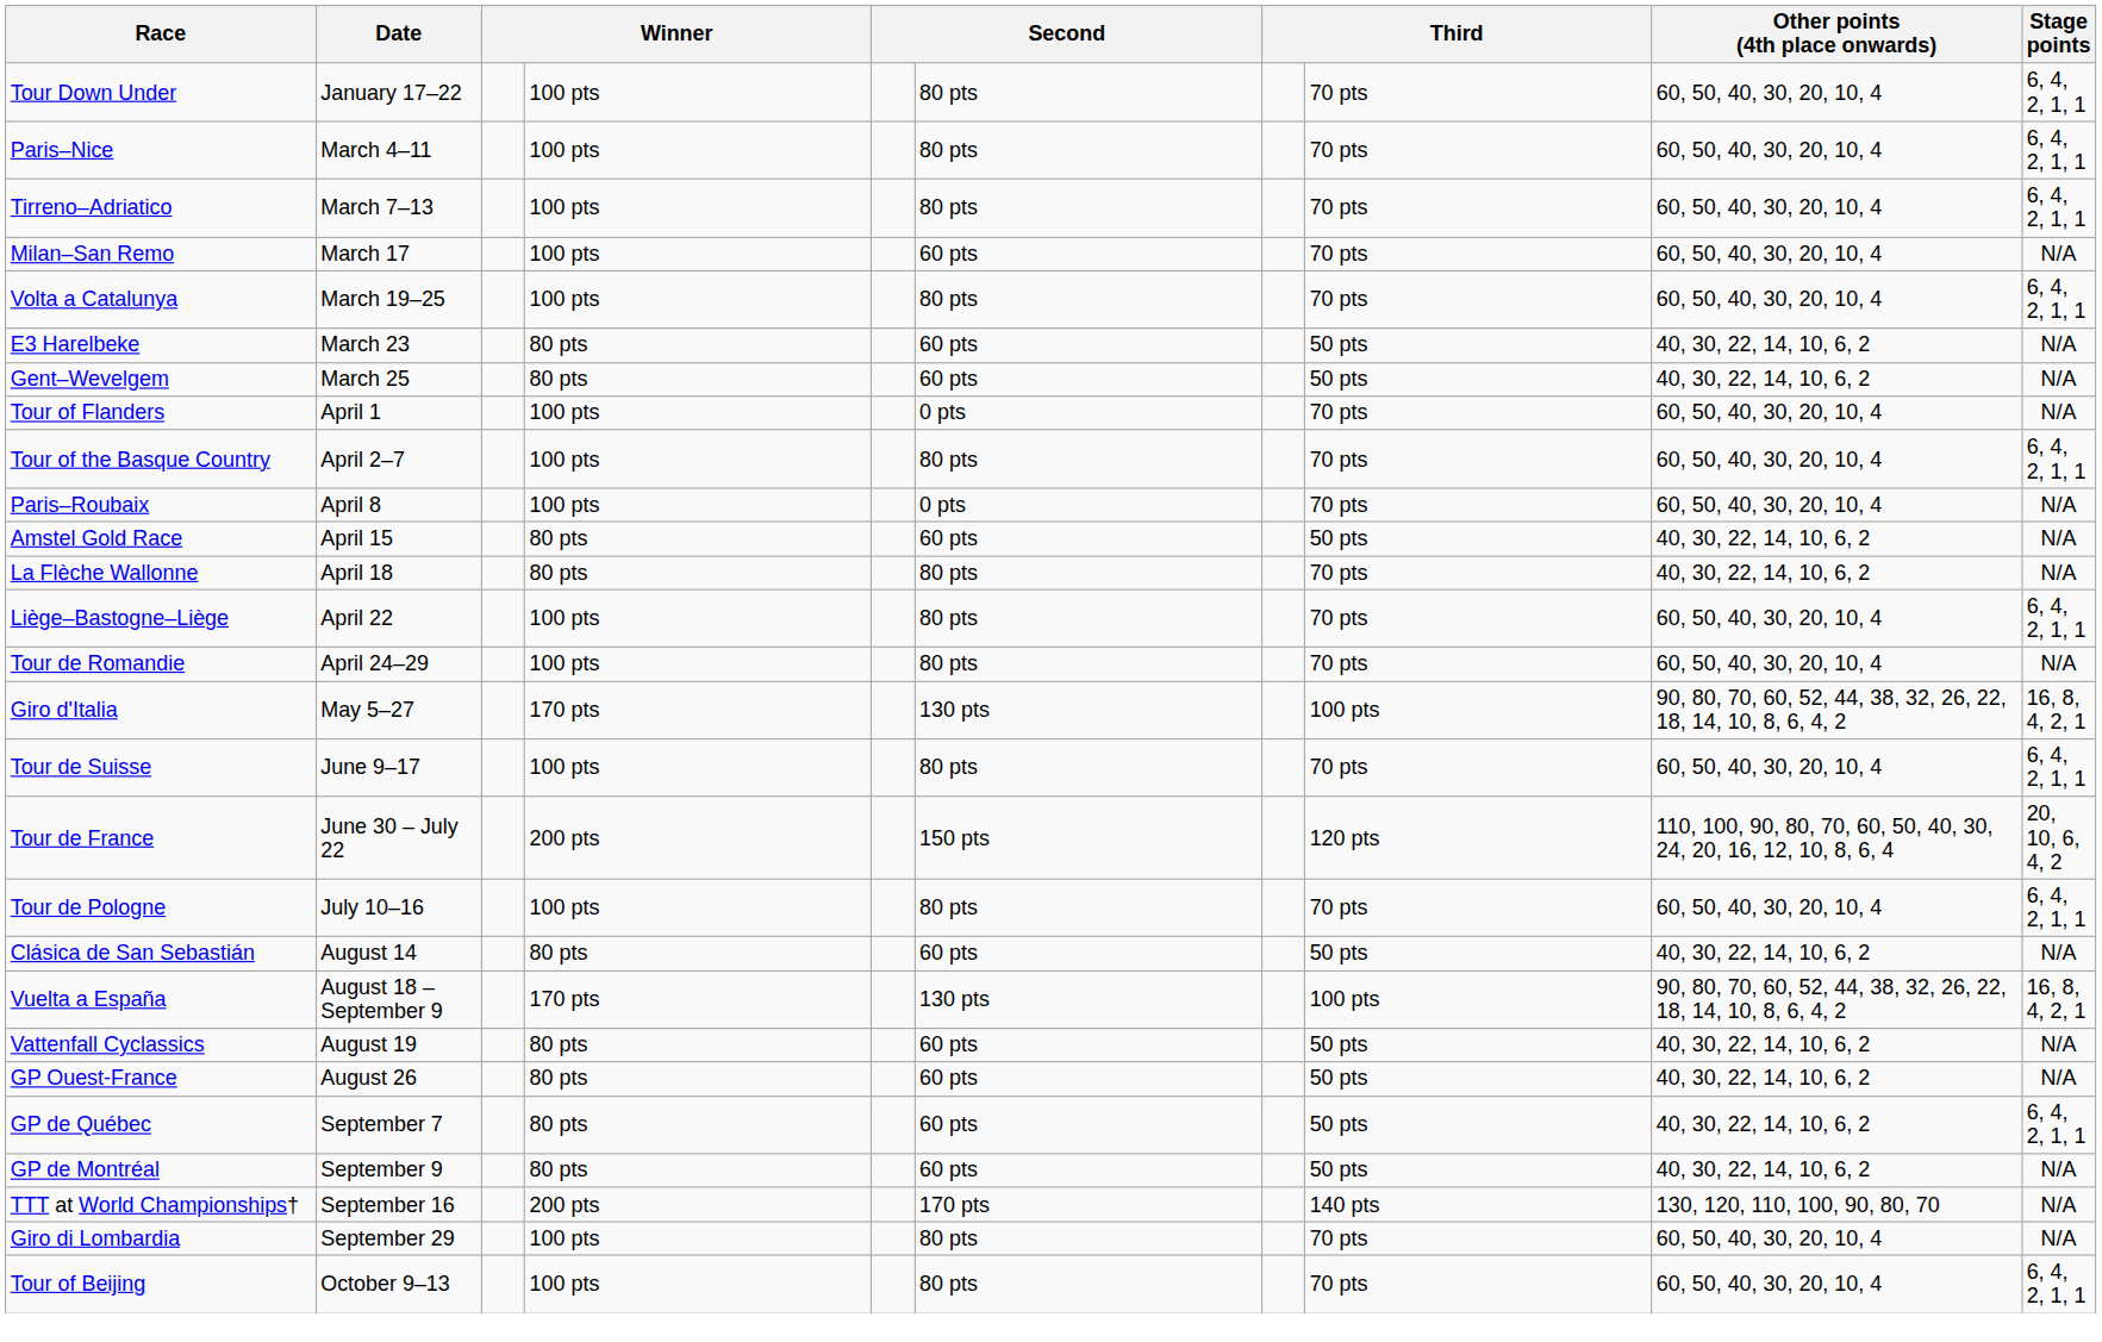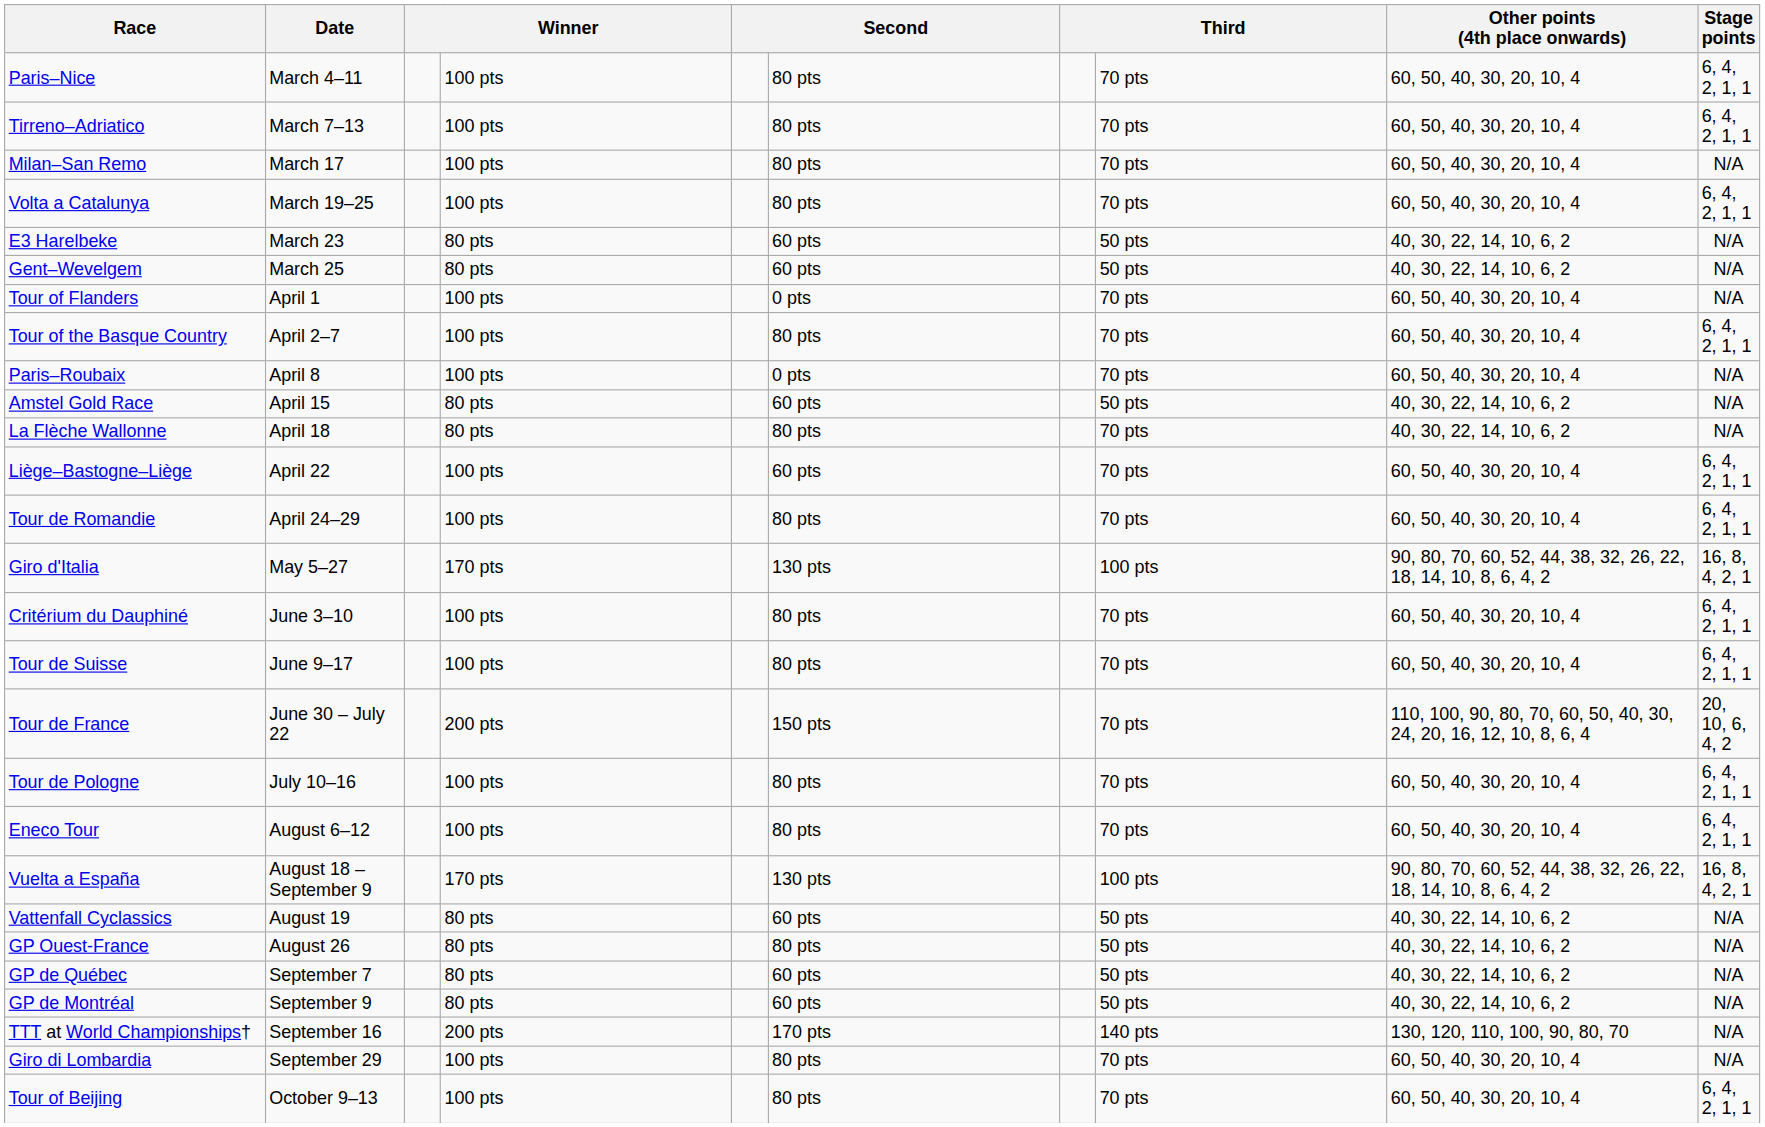- row: Tour Down Under | January 17–22 | 100 pts | 80 pts | 70 pts | 60, 50, 40, 30, 20, 10, 4 | 6, 4, 2, 1, 1
Milan–San Remo | column 6: 60 pts -> 80 pts
Liège–Bastogne–Liège | column 6: 80 pts -> 60 pts
Tour de Romandie | Stage points: N/A -> 6, 4, 2, 1, 1
+ row: Critérium du Dauphiné | June 3–10 | 100 pts | 80 pts | 70 pts | 60, 50, 40, 30, 20, 10, 4 | 6, 4, 2, 1, 1
Tour de France | column 8: 120 pts -> 70 pts
+ row: Eneco Tour | August 6–12 | 100 pts | 80 pts | 70 pts | 60, 50, 40, 30, 20, 10, 4 | 6, 4, 2, 1, 1
- row: Clásica de San Sebastián | August 14 | 80 pts | 60 pts | 50 pts | 40, 30, 22, 14, 10, 6, 2 | N/A
GP Ouest-France | column 6: 60 pts -> 80 pts
GP de Québec | Stage points: 6, 4, 2, 1, 1 -> N/A
